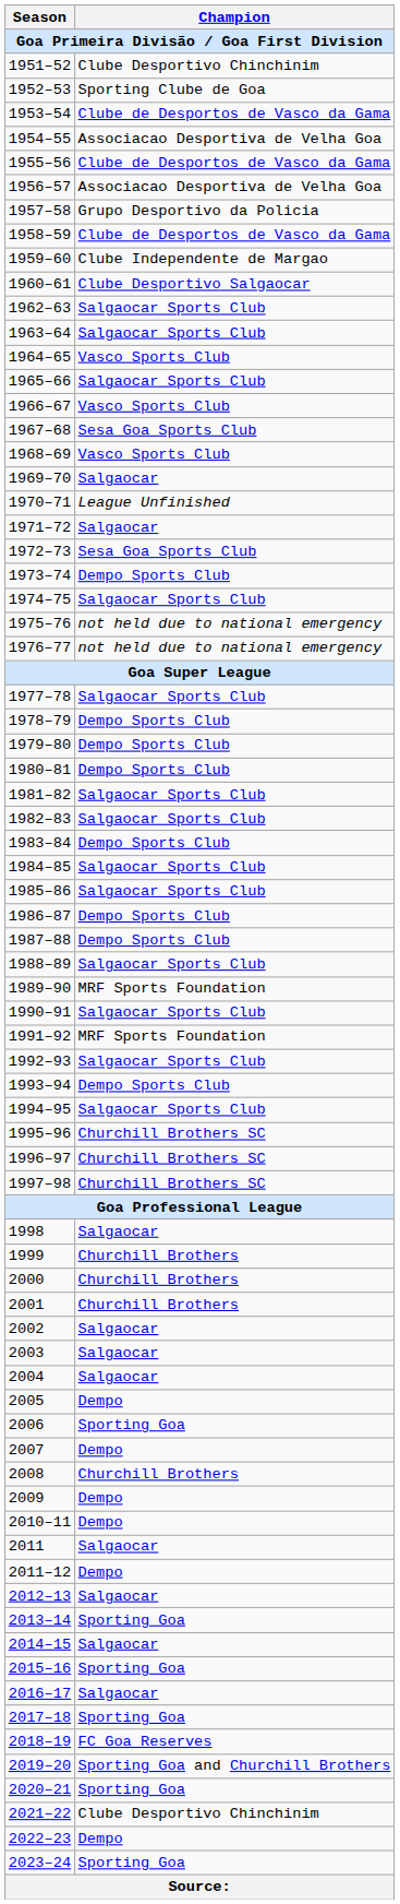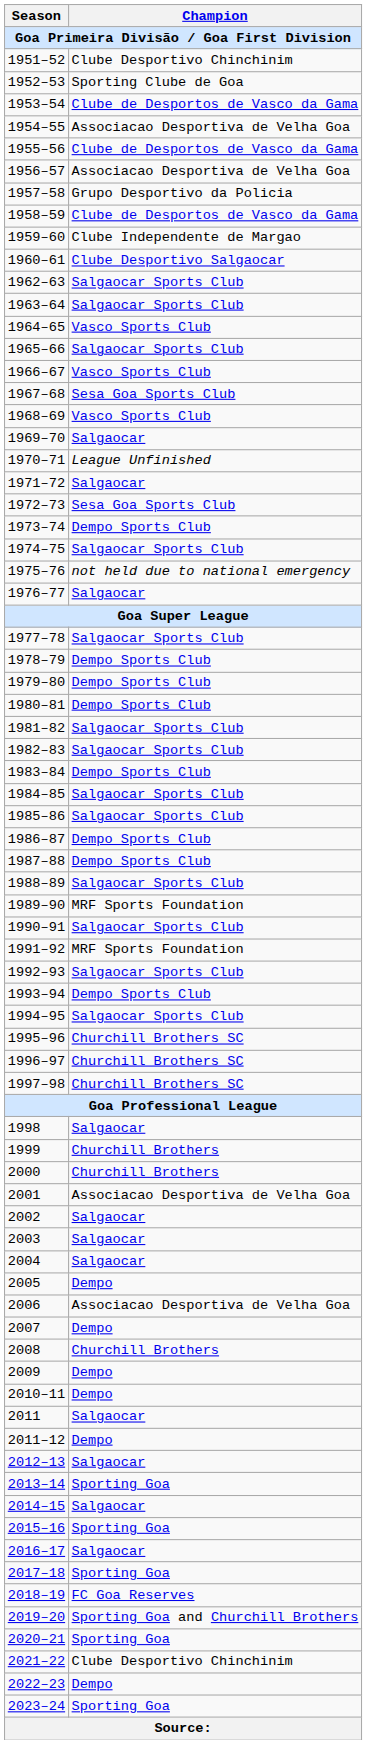1976–77 | Champion: not held due to national emergency -> Salgaocar
2001 | Champion: Churchill Brothers -> Associacao Desportiva de Velha Goa
2006 | Champion: Sporting Goa -> Associacao Desportiva de Velha Goa
